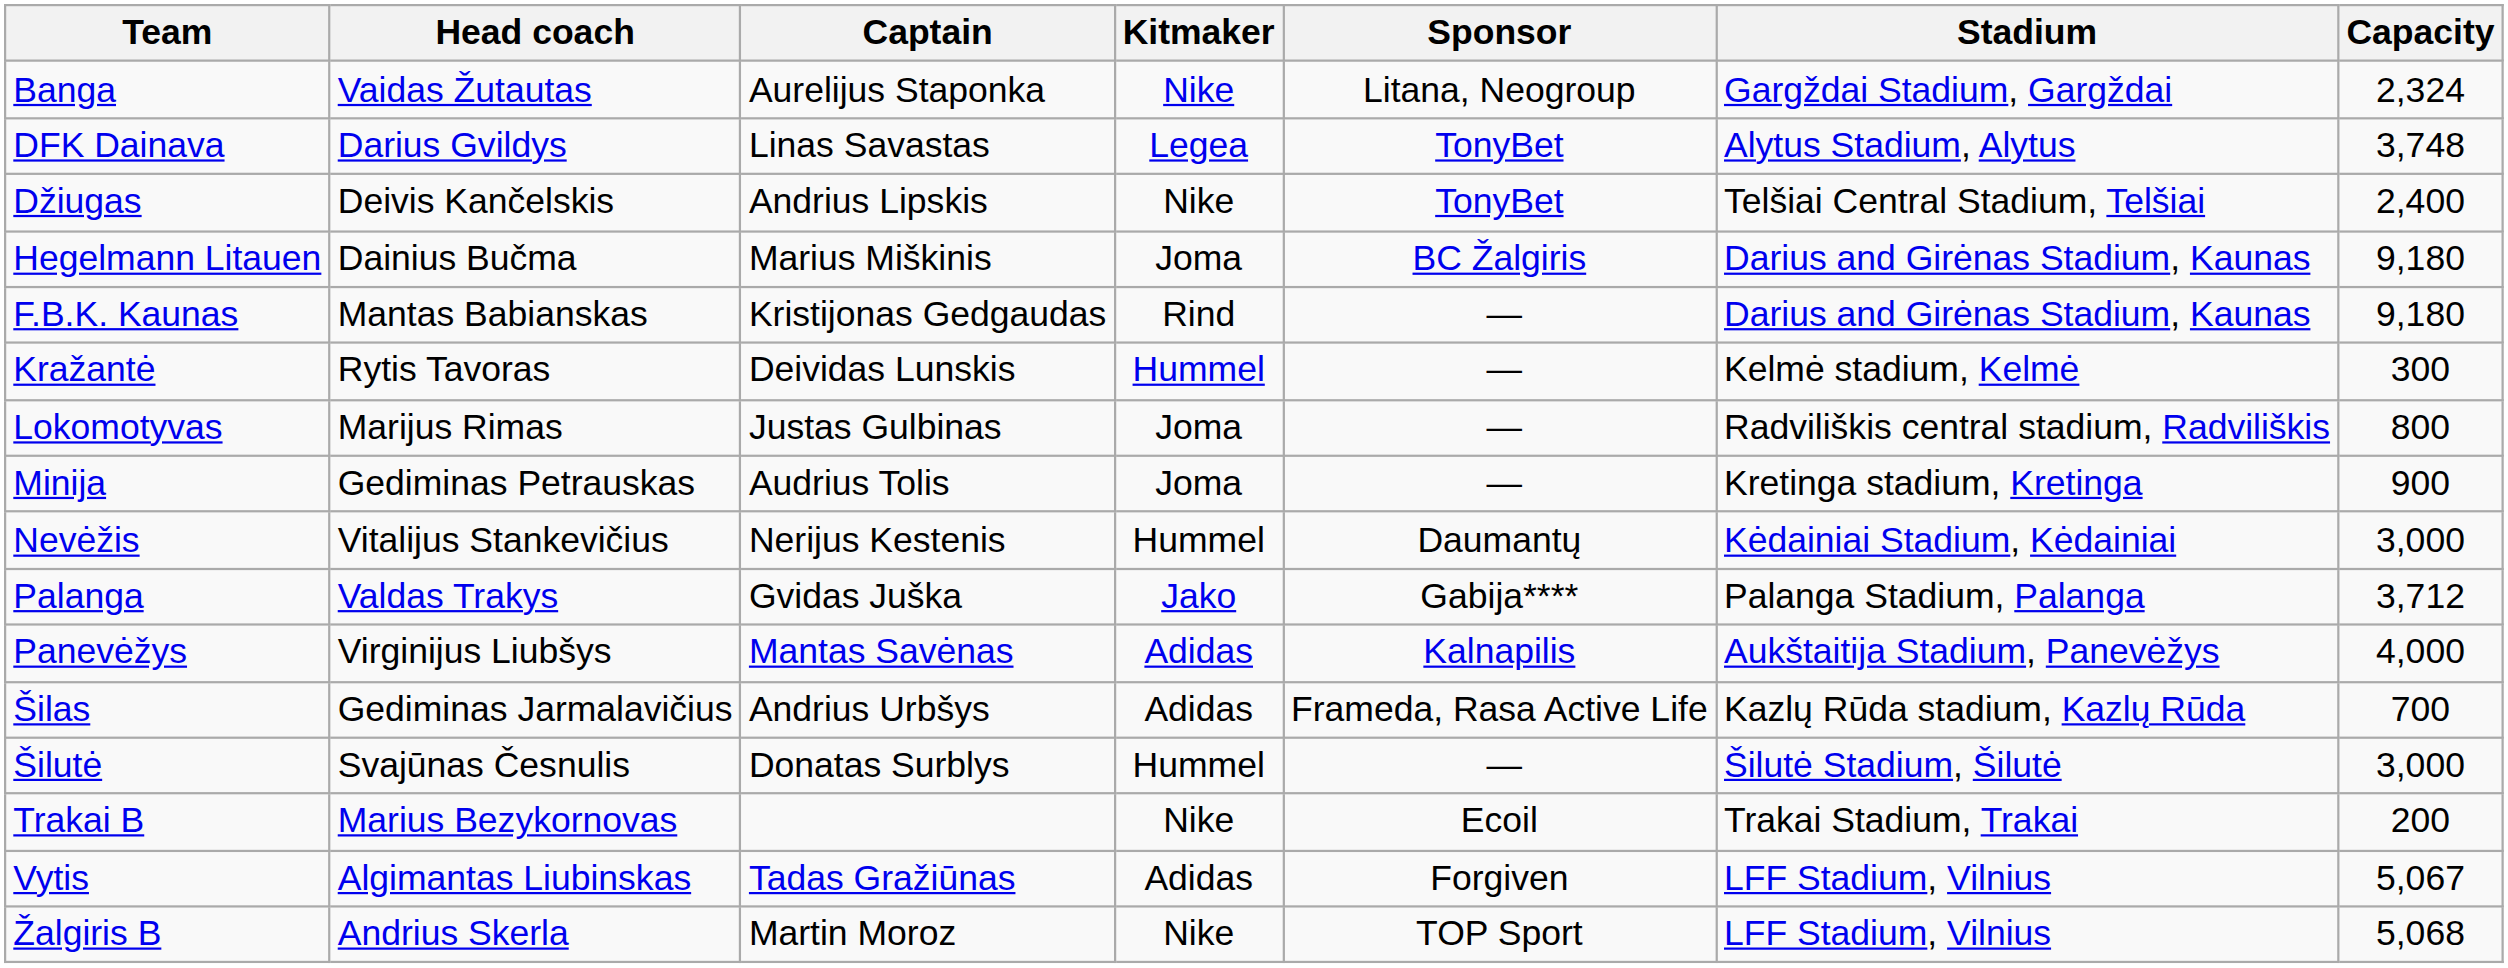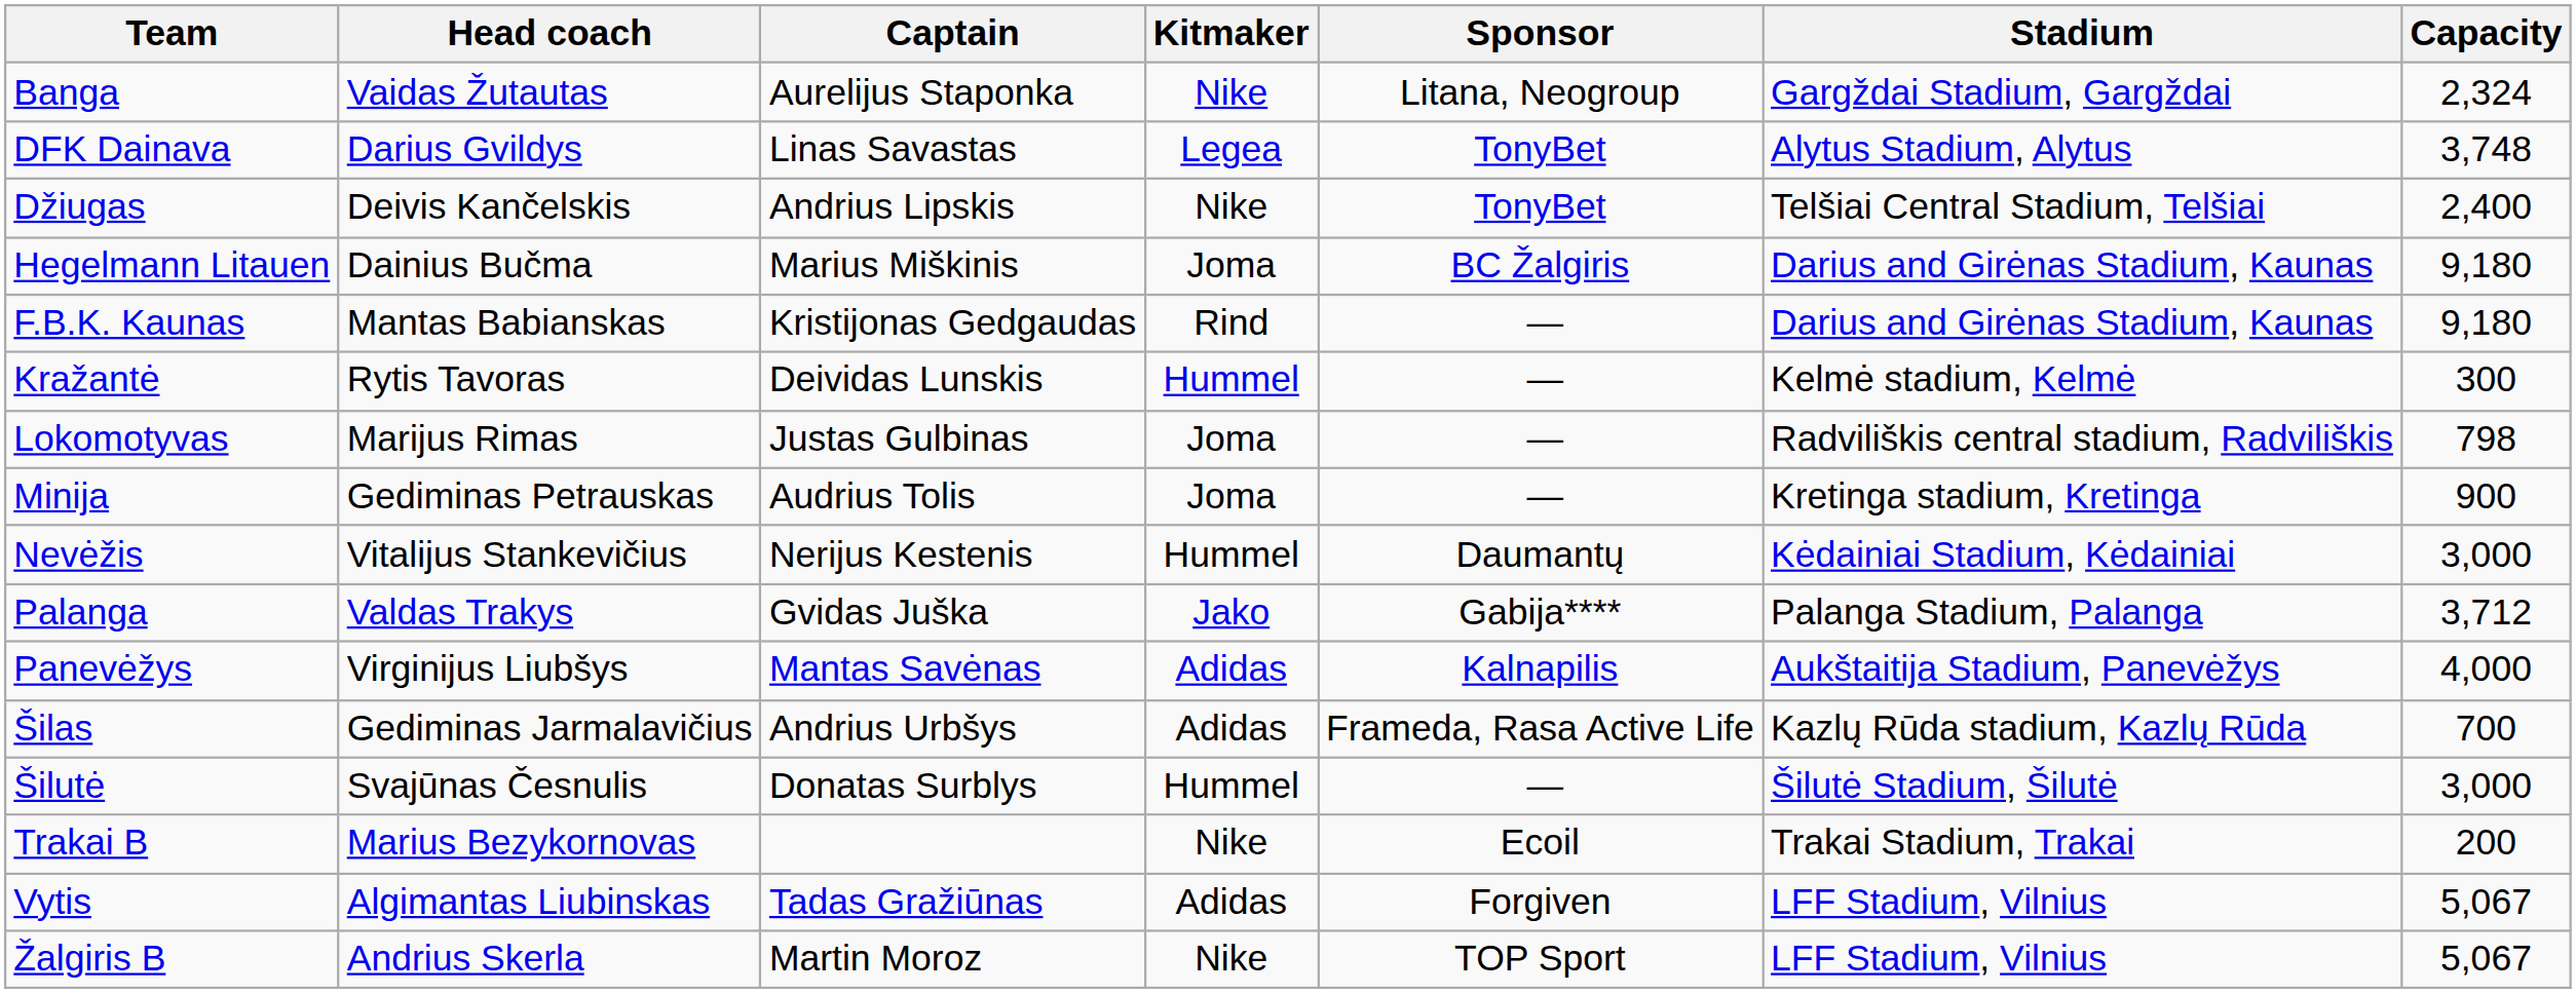Lokomotyvas | Capacity: 800 -> 798
Žalgiris B | Capacity: 5,068 -> 5,067
